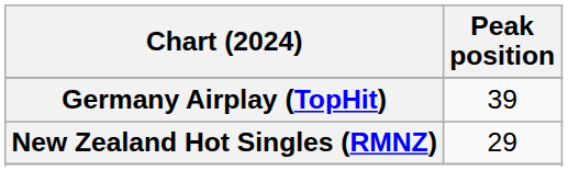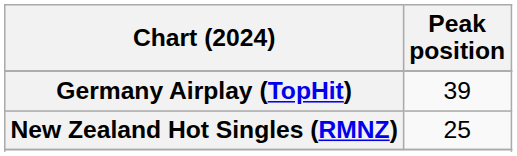New Zealand Hot Singles (RMNZ) | Peak position: 29 -> 25
